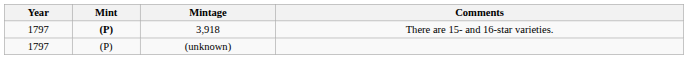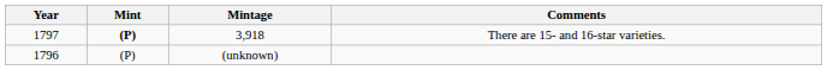(unknown) | Year: 1797 -> 1796
